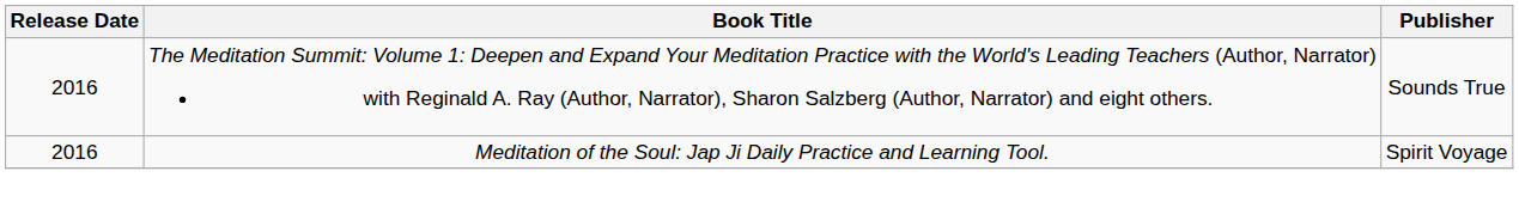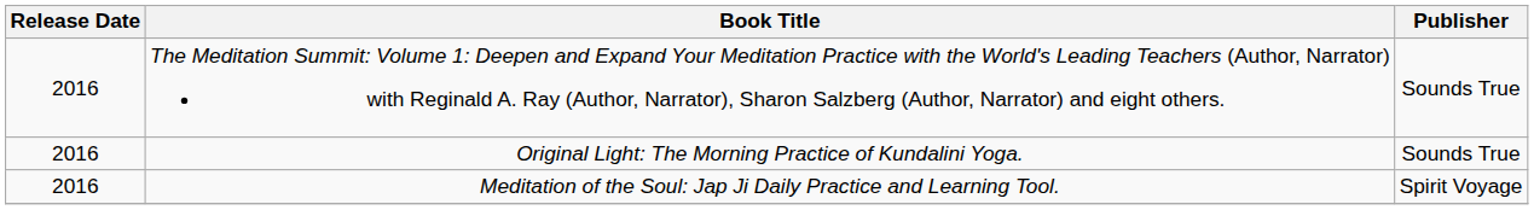+ row: 2016 | Original Light: The Morning Practice of Kundalini Yoga. | Sounds True
